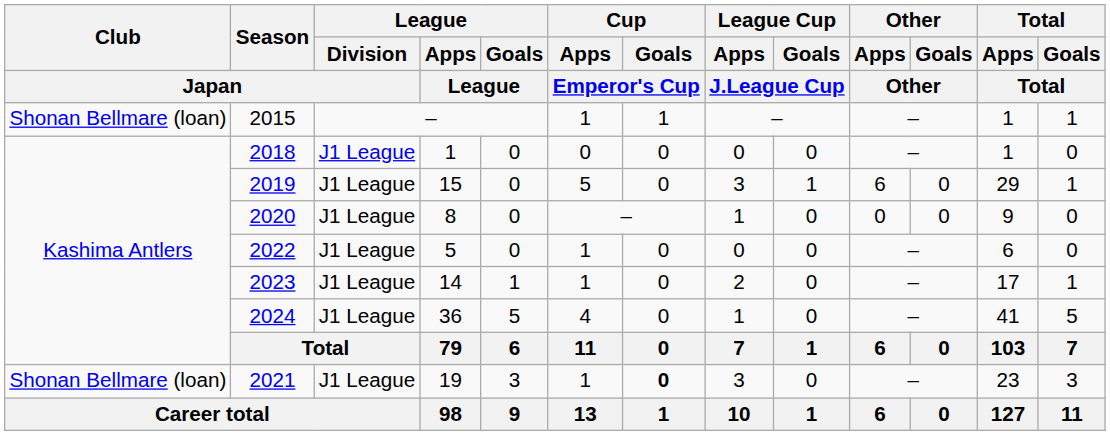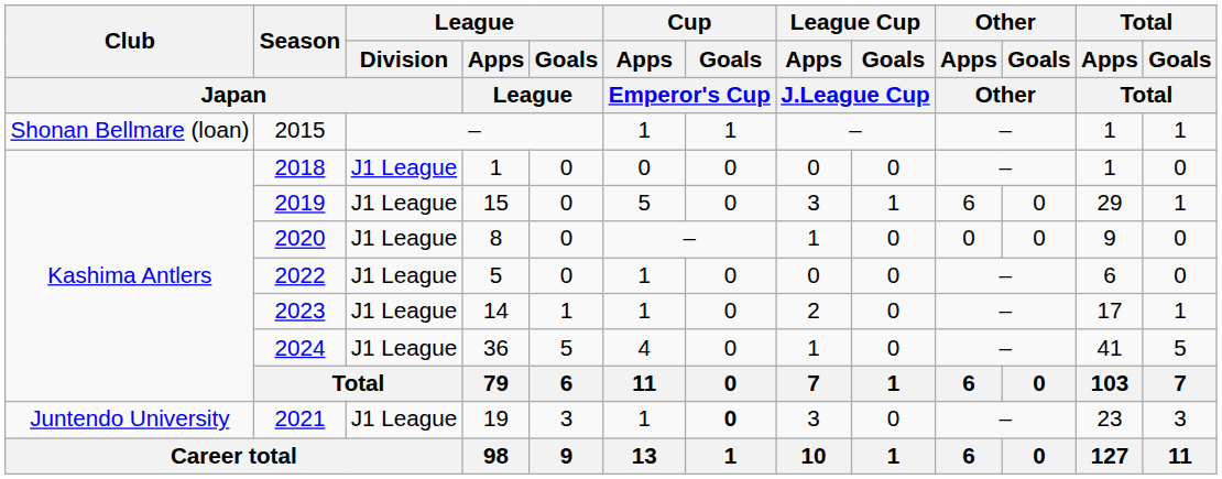2021 | Club / Japan: Shonan Bellmare (loan) -> Juntendo University
